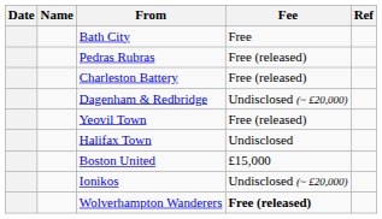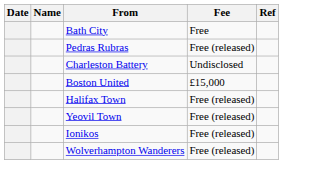Charleston Battery | Fee: Free (released) -> Undisclosed
- row: Dagenham & Redbridge | Undisclosed (~ £20,000)
rows swapped: Yeovil Town <-> Boston United
Halifax Town | Fee: Undisclosed -> Free (released)
Ionikos | Fee: Undisclosed (~ £20,000) -> Free (released)
Wolverhampton Wanderers | Fee: bold -> normal
